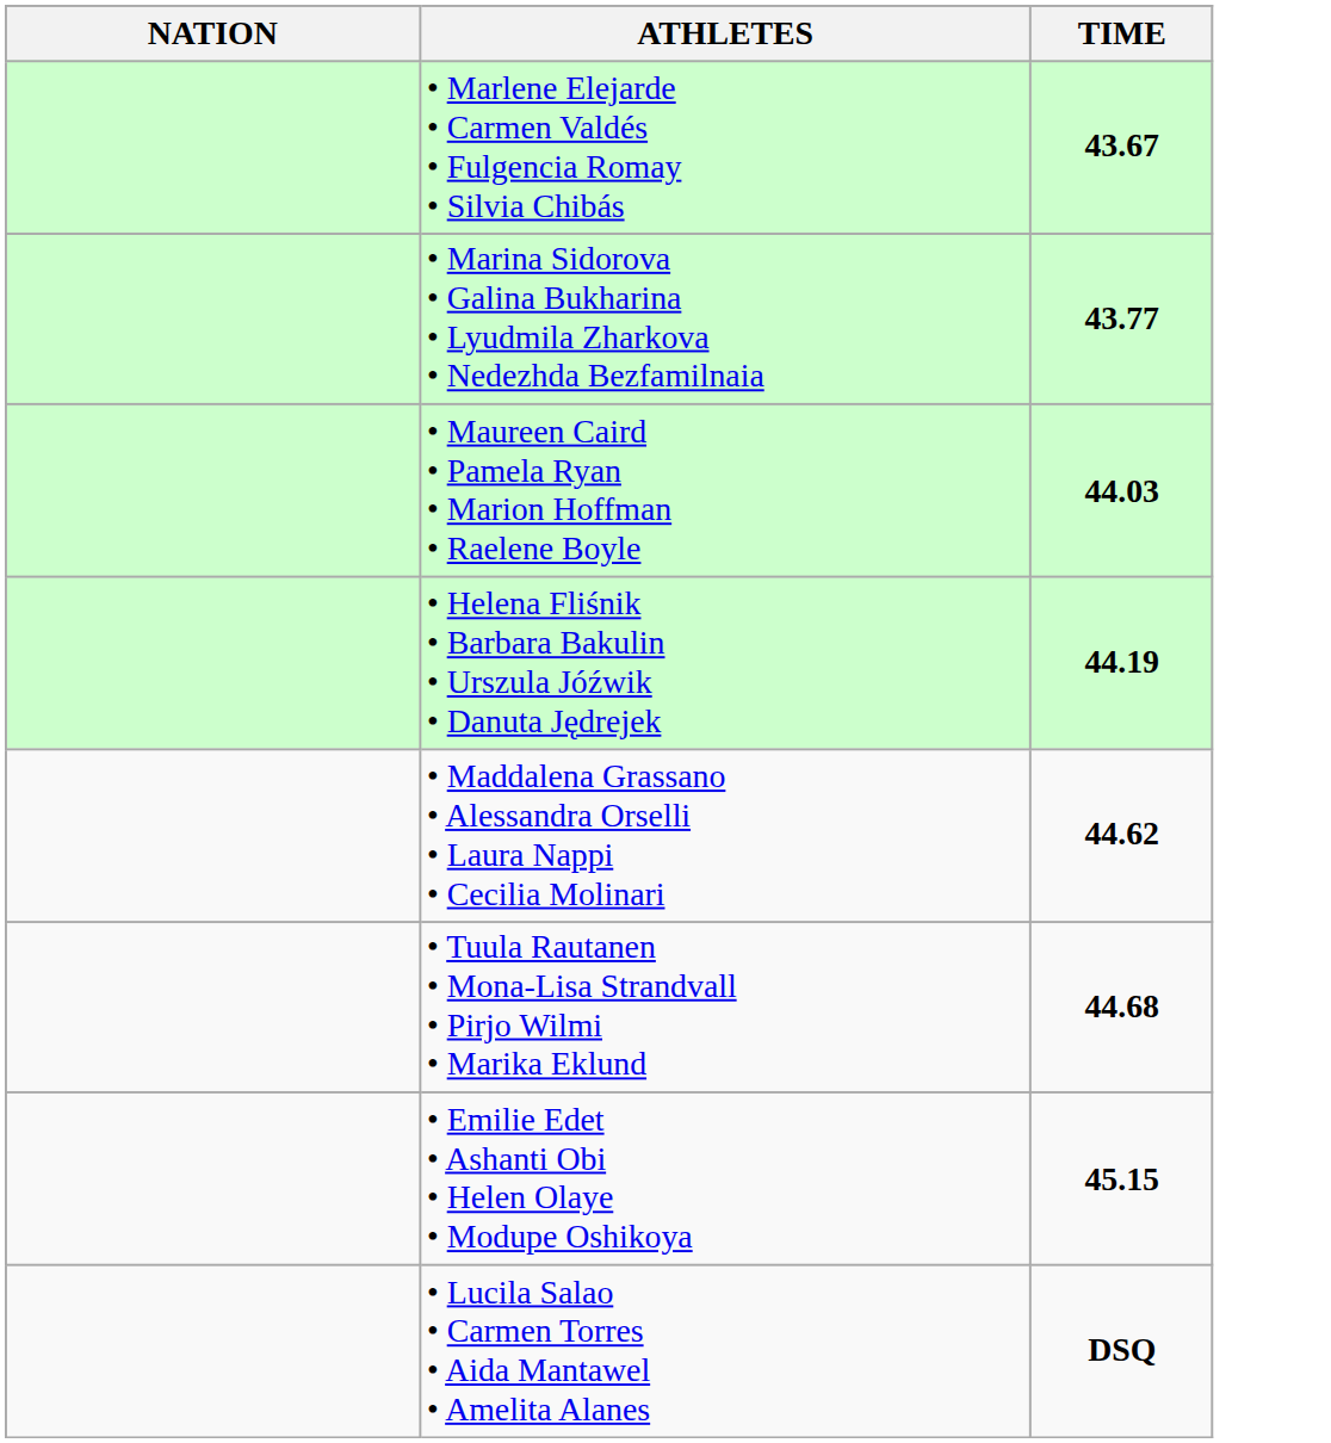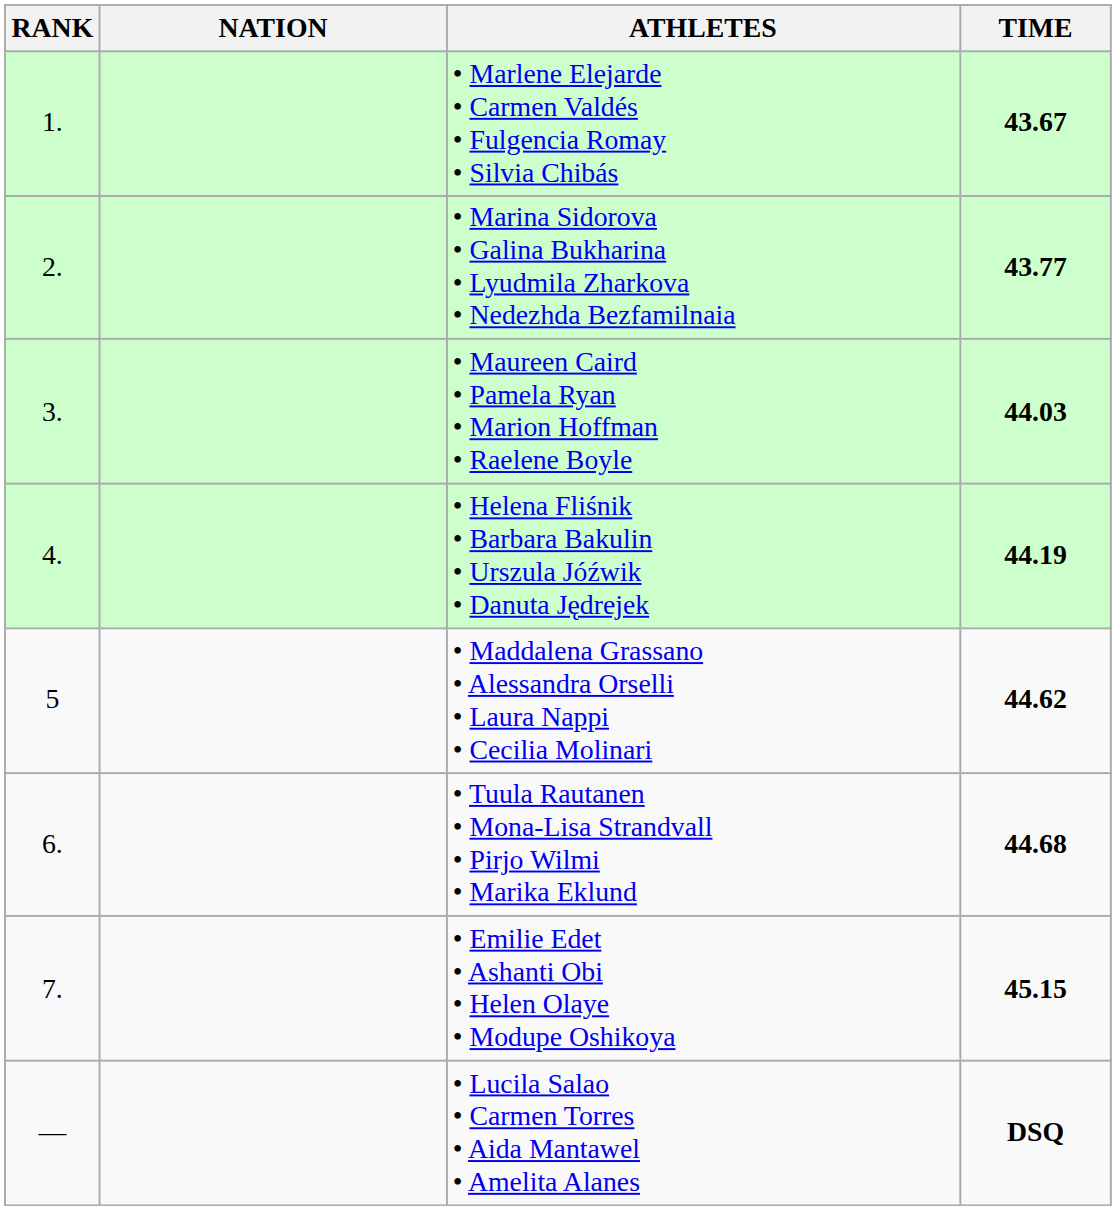+ column: RANK | 1. | 2. | 3. | 4. | 5 | 6. | 7. | —
